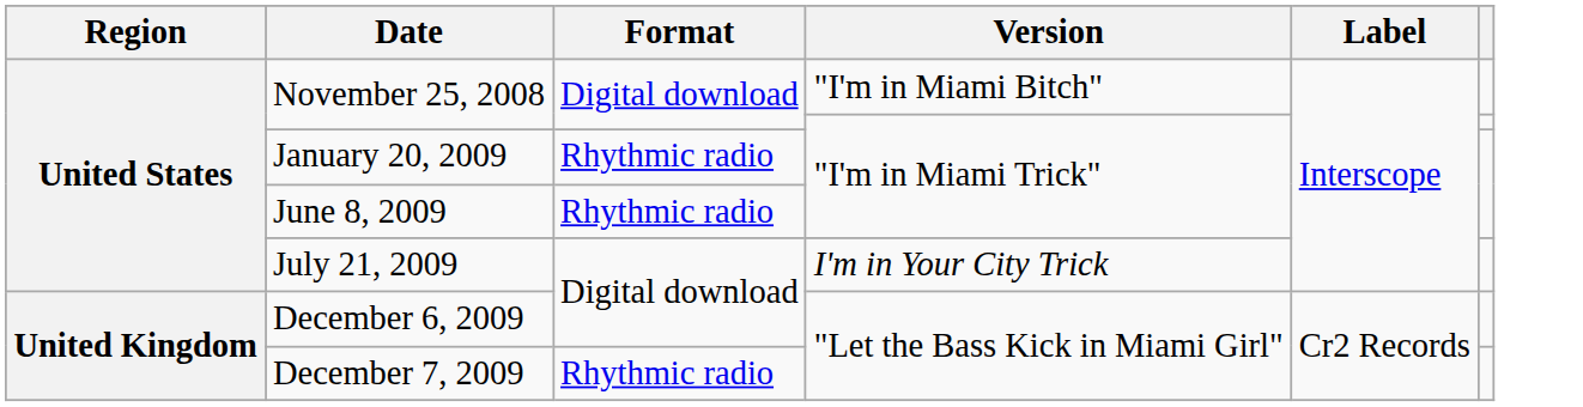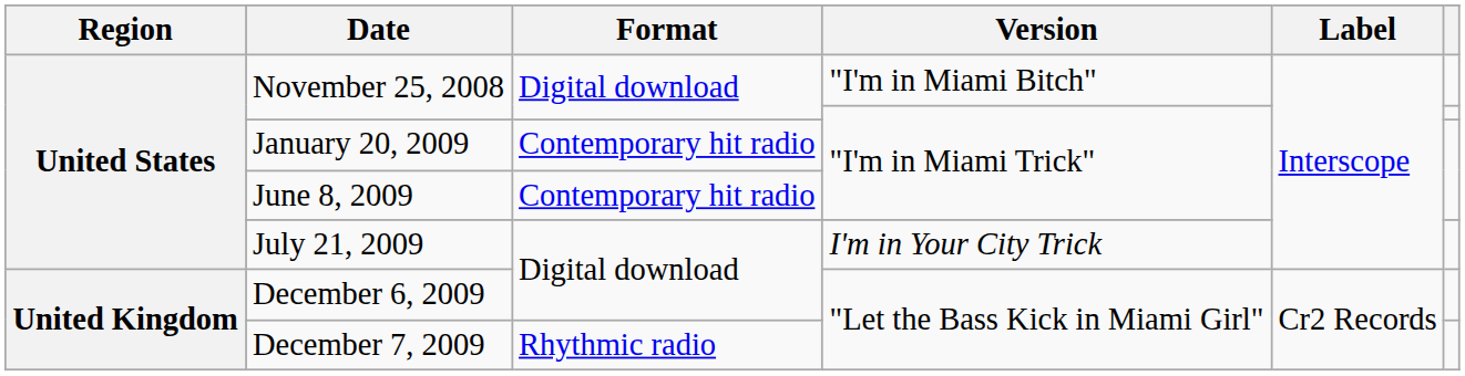January 20, 2009 | Format: Rhythmic radio -> Contemporary hit radio
June 8, 2009 | Format: Rhythmic radio -> Contemporary hit radio
